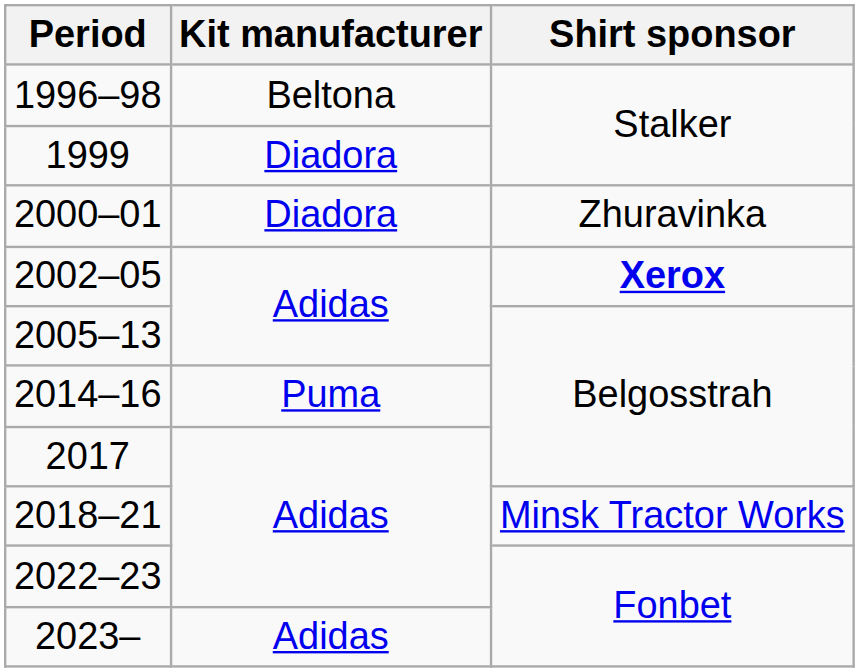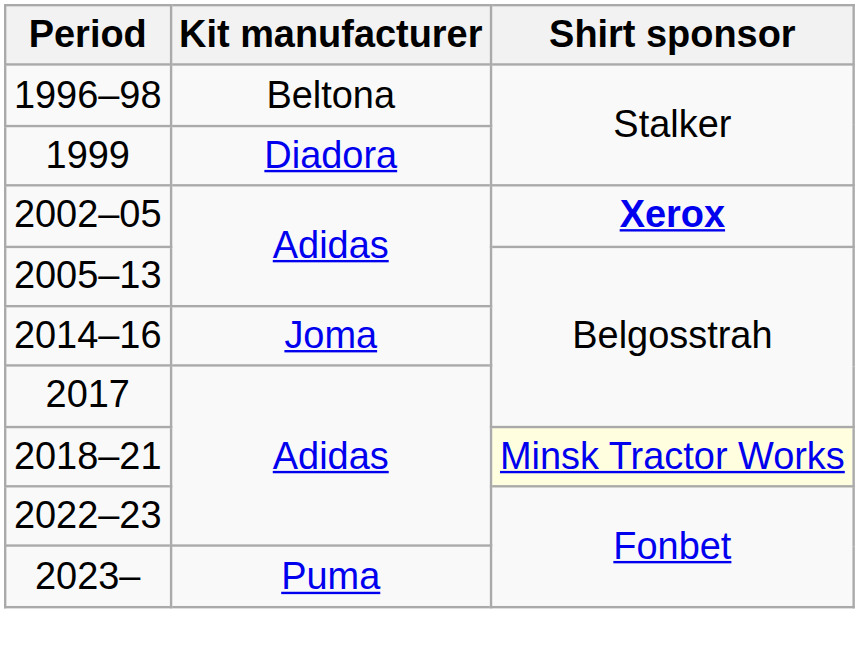- row: 2000–01 | Diadora | Zhuravinka
2014–16 | Kit manufacturer: Puma -> Joma
2018–21 | Shirt sponsor: no background -> lightyellow background
2023– | Kit manufacturer: Adidas -> Puma
